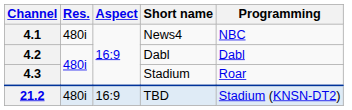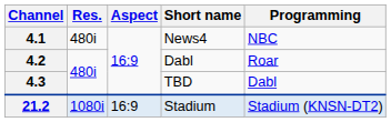4.2 | Programming: Dabl -> Roar
4.3 | Short name: Stadium -> TBD
4.3 | Programming: Roar -> Dabl
21.2 | Res.: 480i -> 1080i
21.2 | Short name: TBD -> Stadium
